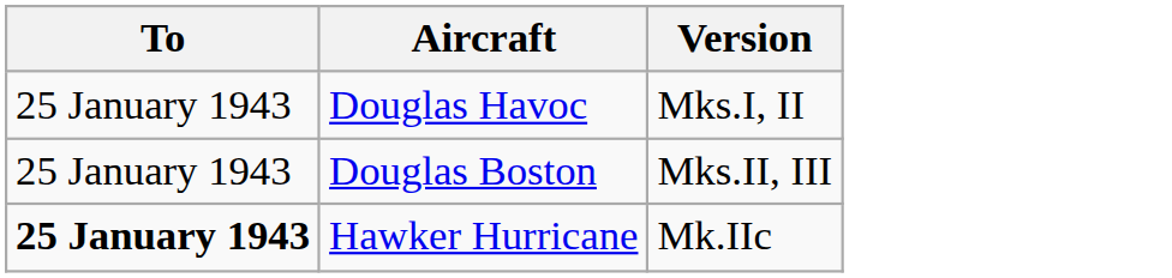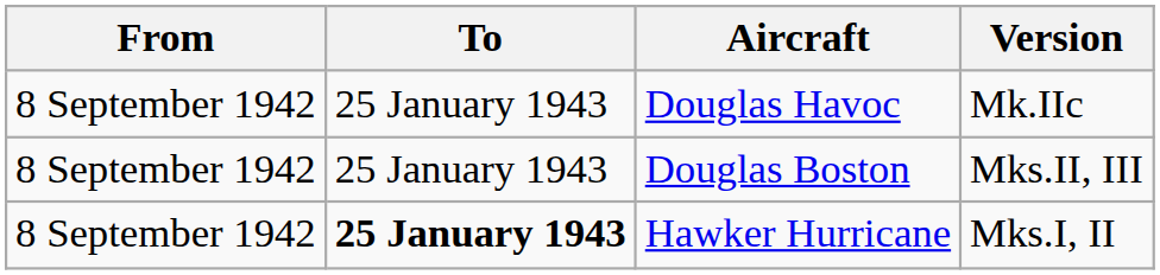+ column: From | 8 September 1942 | 8 September 1942 | 8 September 1942
Douglas Havoc | Version: Mks.I, II -> Mk.IIc
Hawker Hurricane | Version: Mk.IIc -> Mks.I, II
